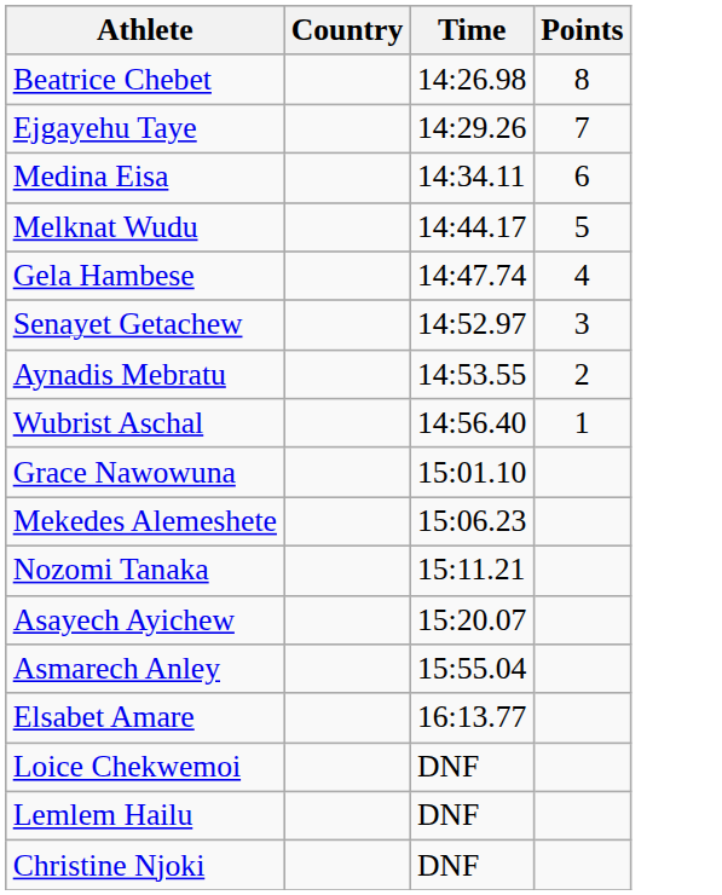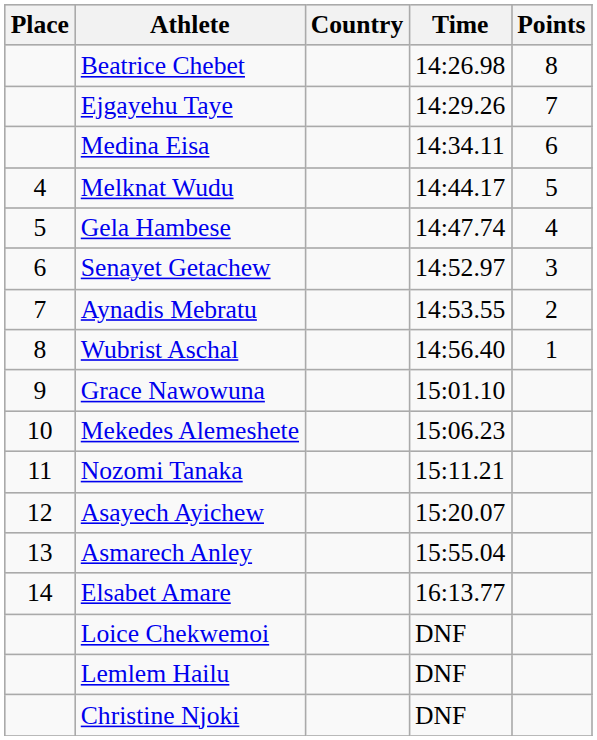+ column: Place | 4 | 5 | 6 | 7 | 8 | 9 | 10 | 11 | 12 | 13 | 14
